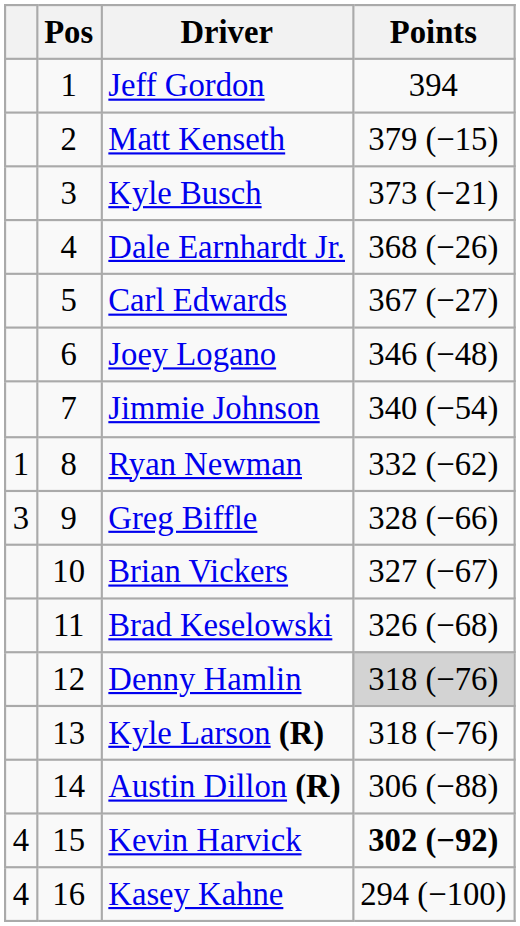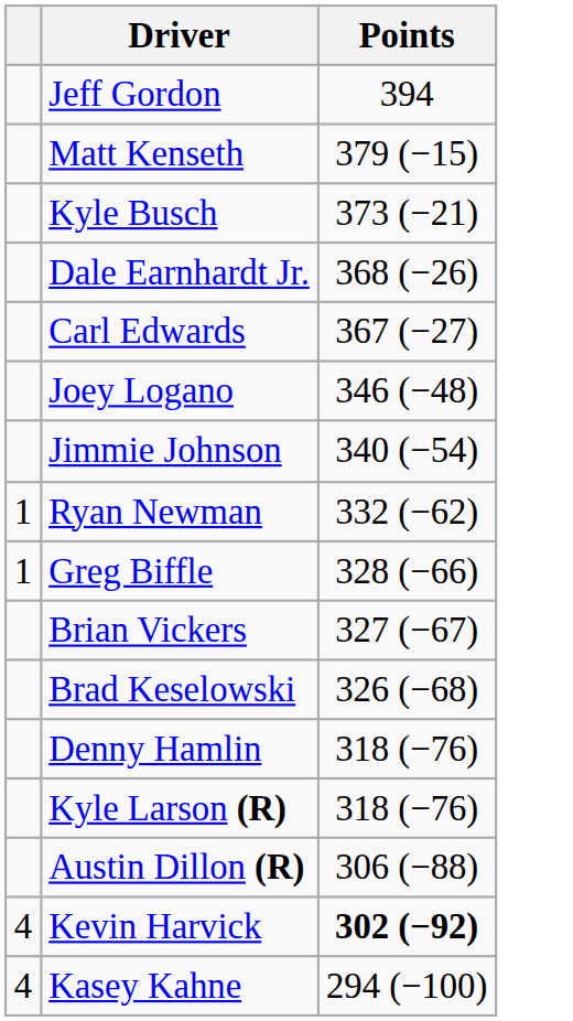- column: Pos | 1 | 2 | 3 | 4 | 5 | 6 | 7 | 8 | 9 | 10 | 11 | 12 | 13 | 14 | 15 | 16
Greg Biffle | column 1: 3 -> 1
Denny Hamlin | Points: lightgrey background -> no background
